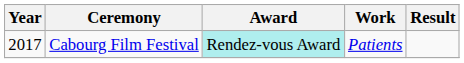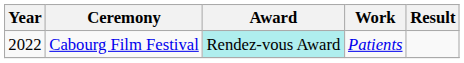Cabourg Film Festival | Year: 2017 -> 2022
